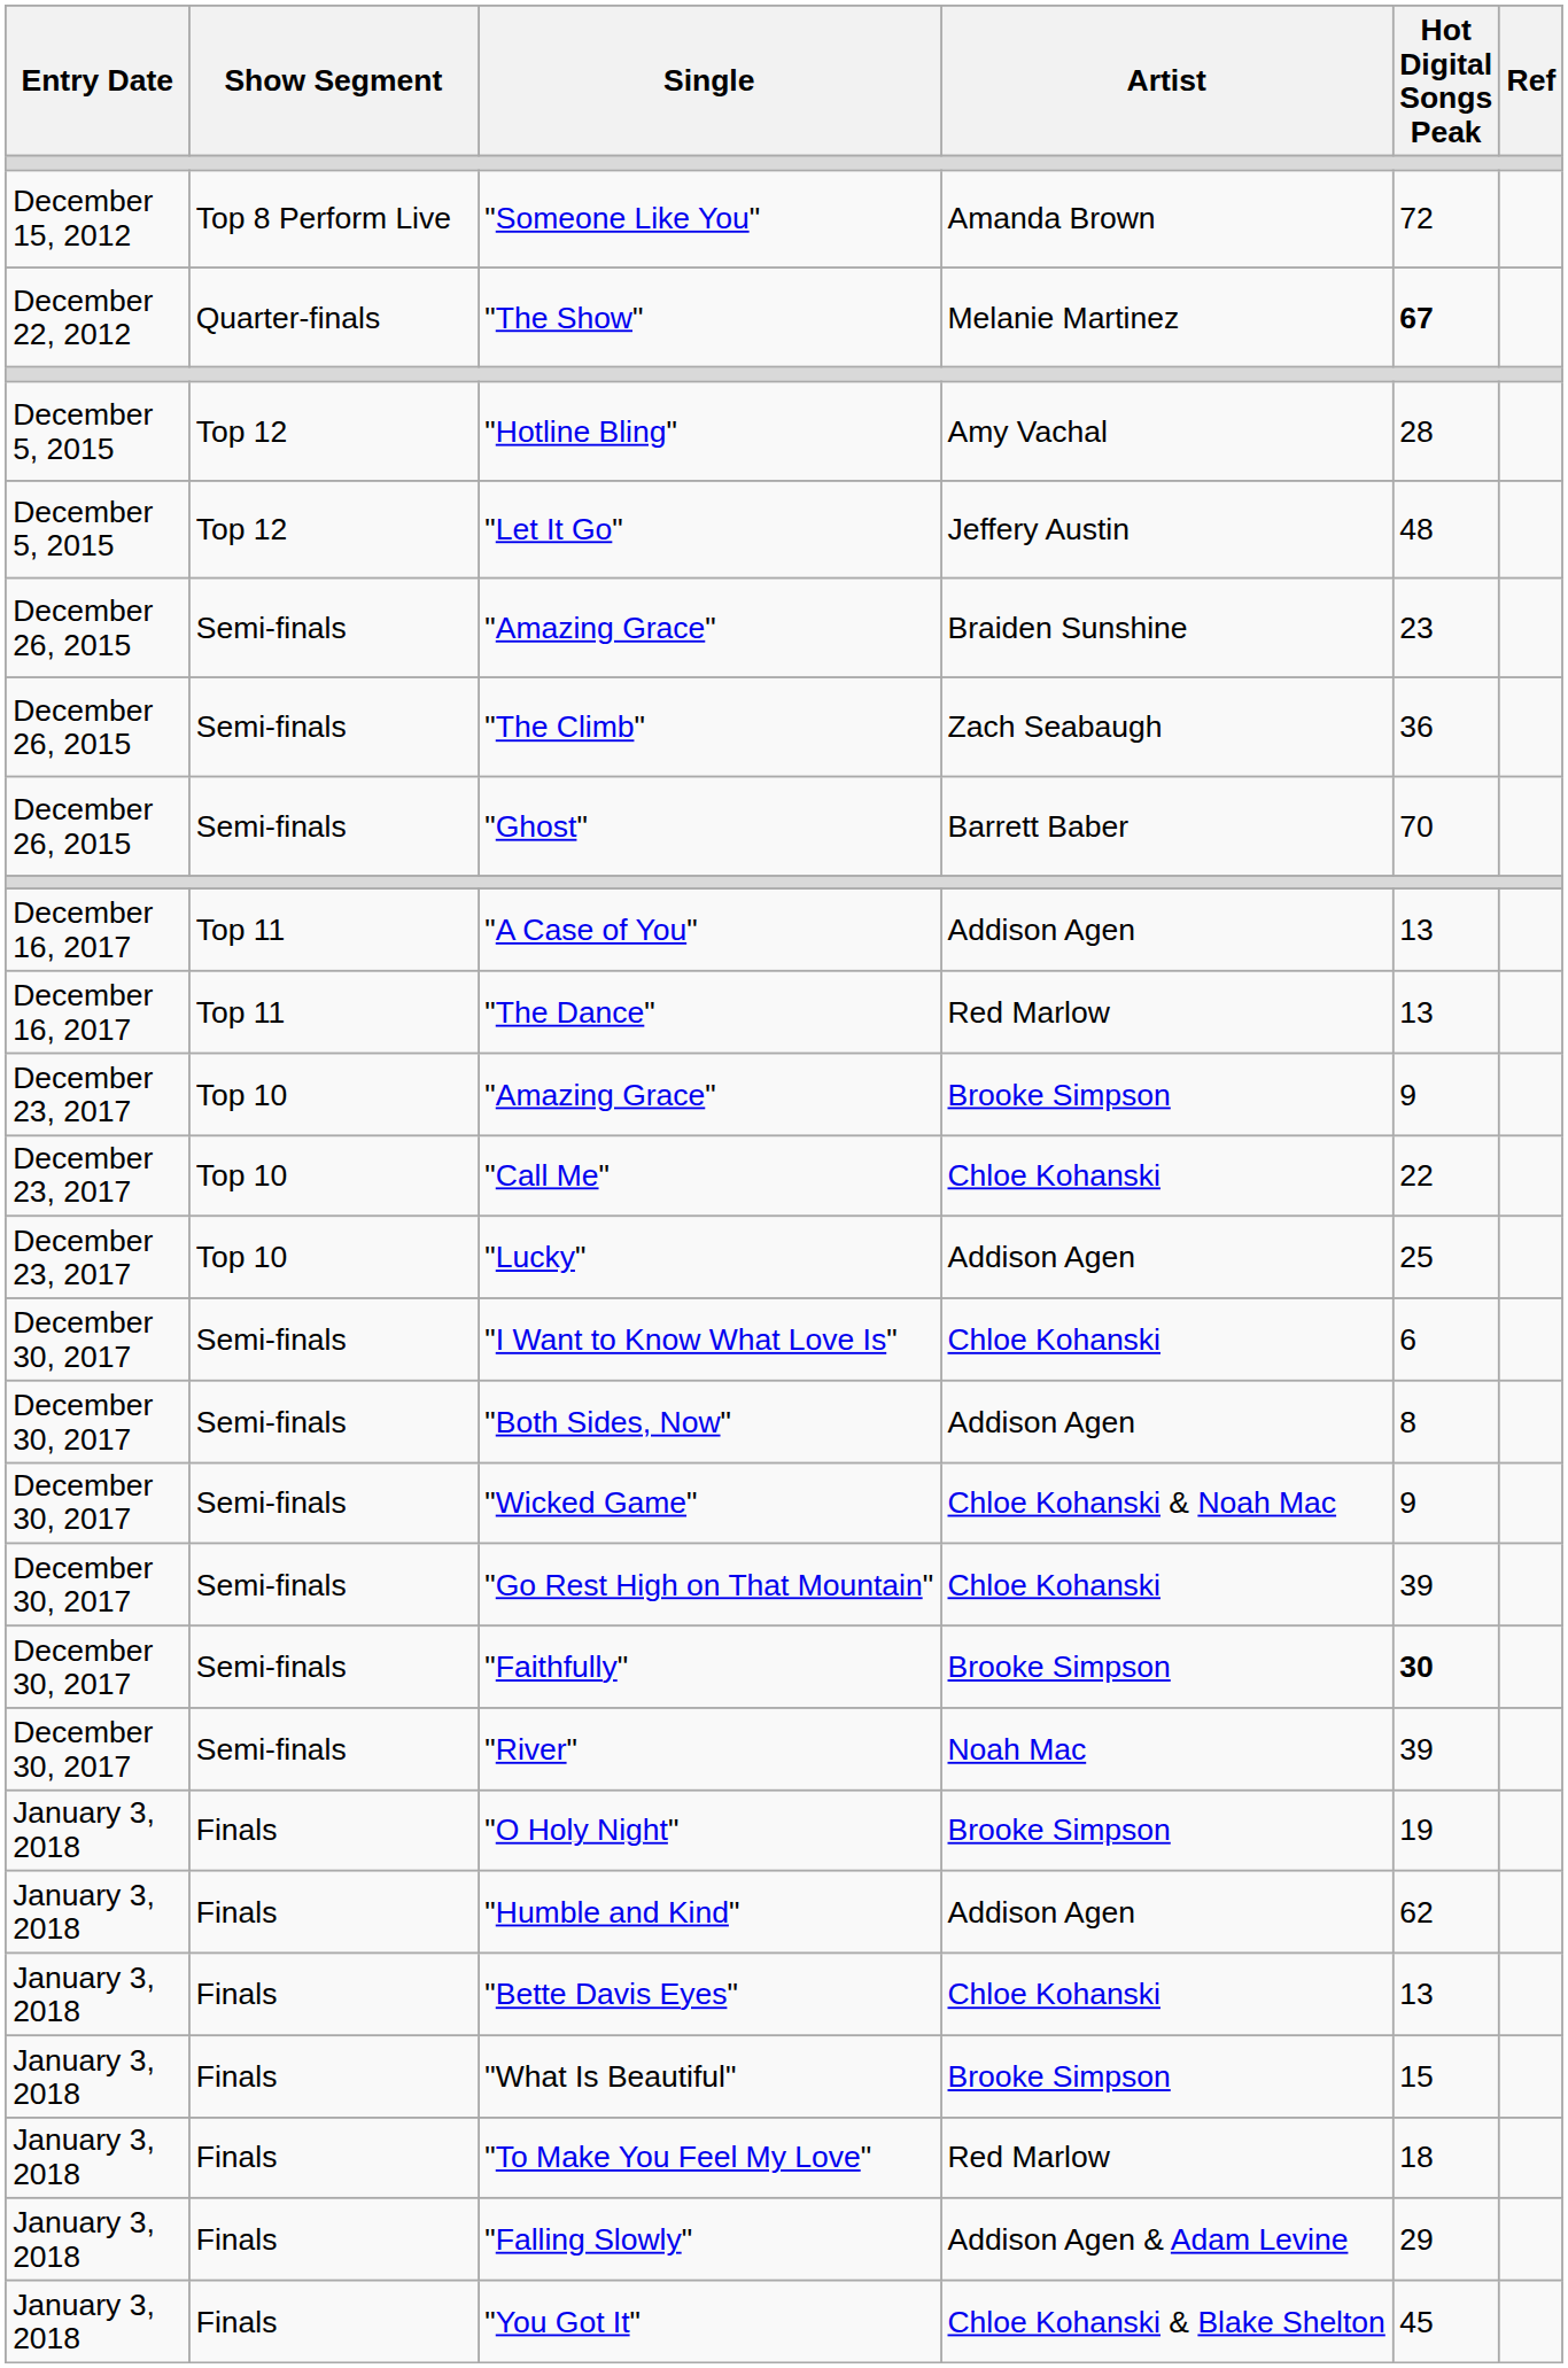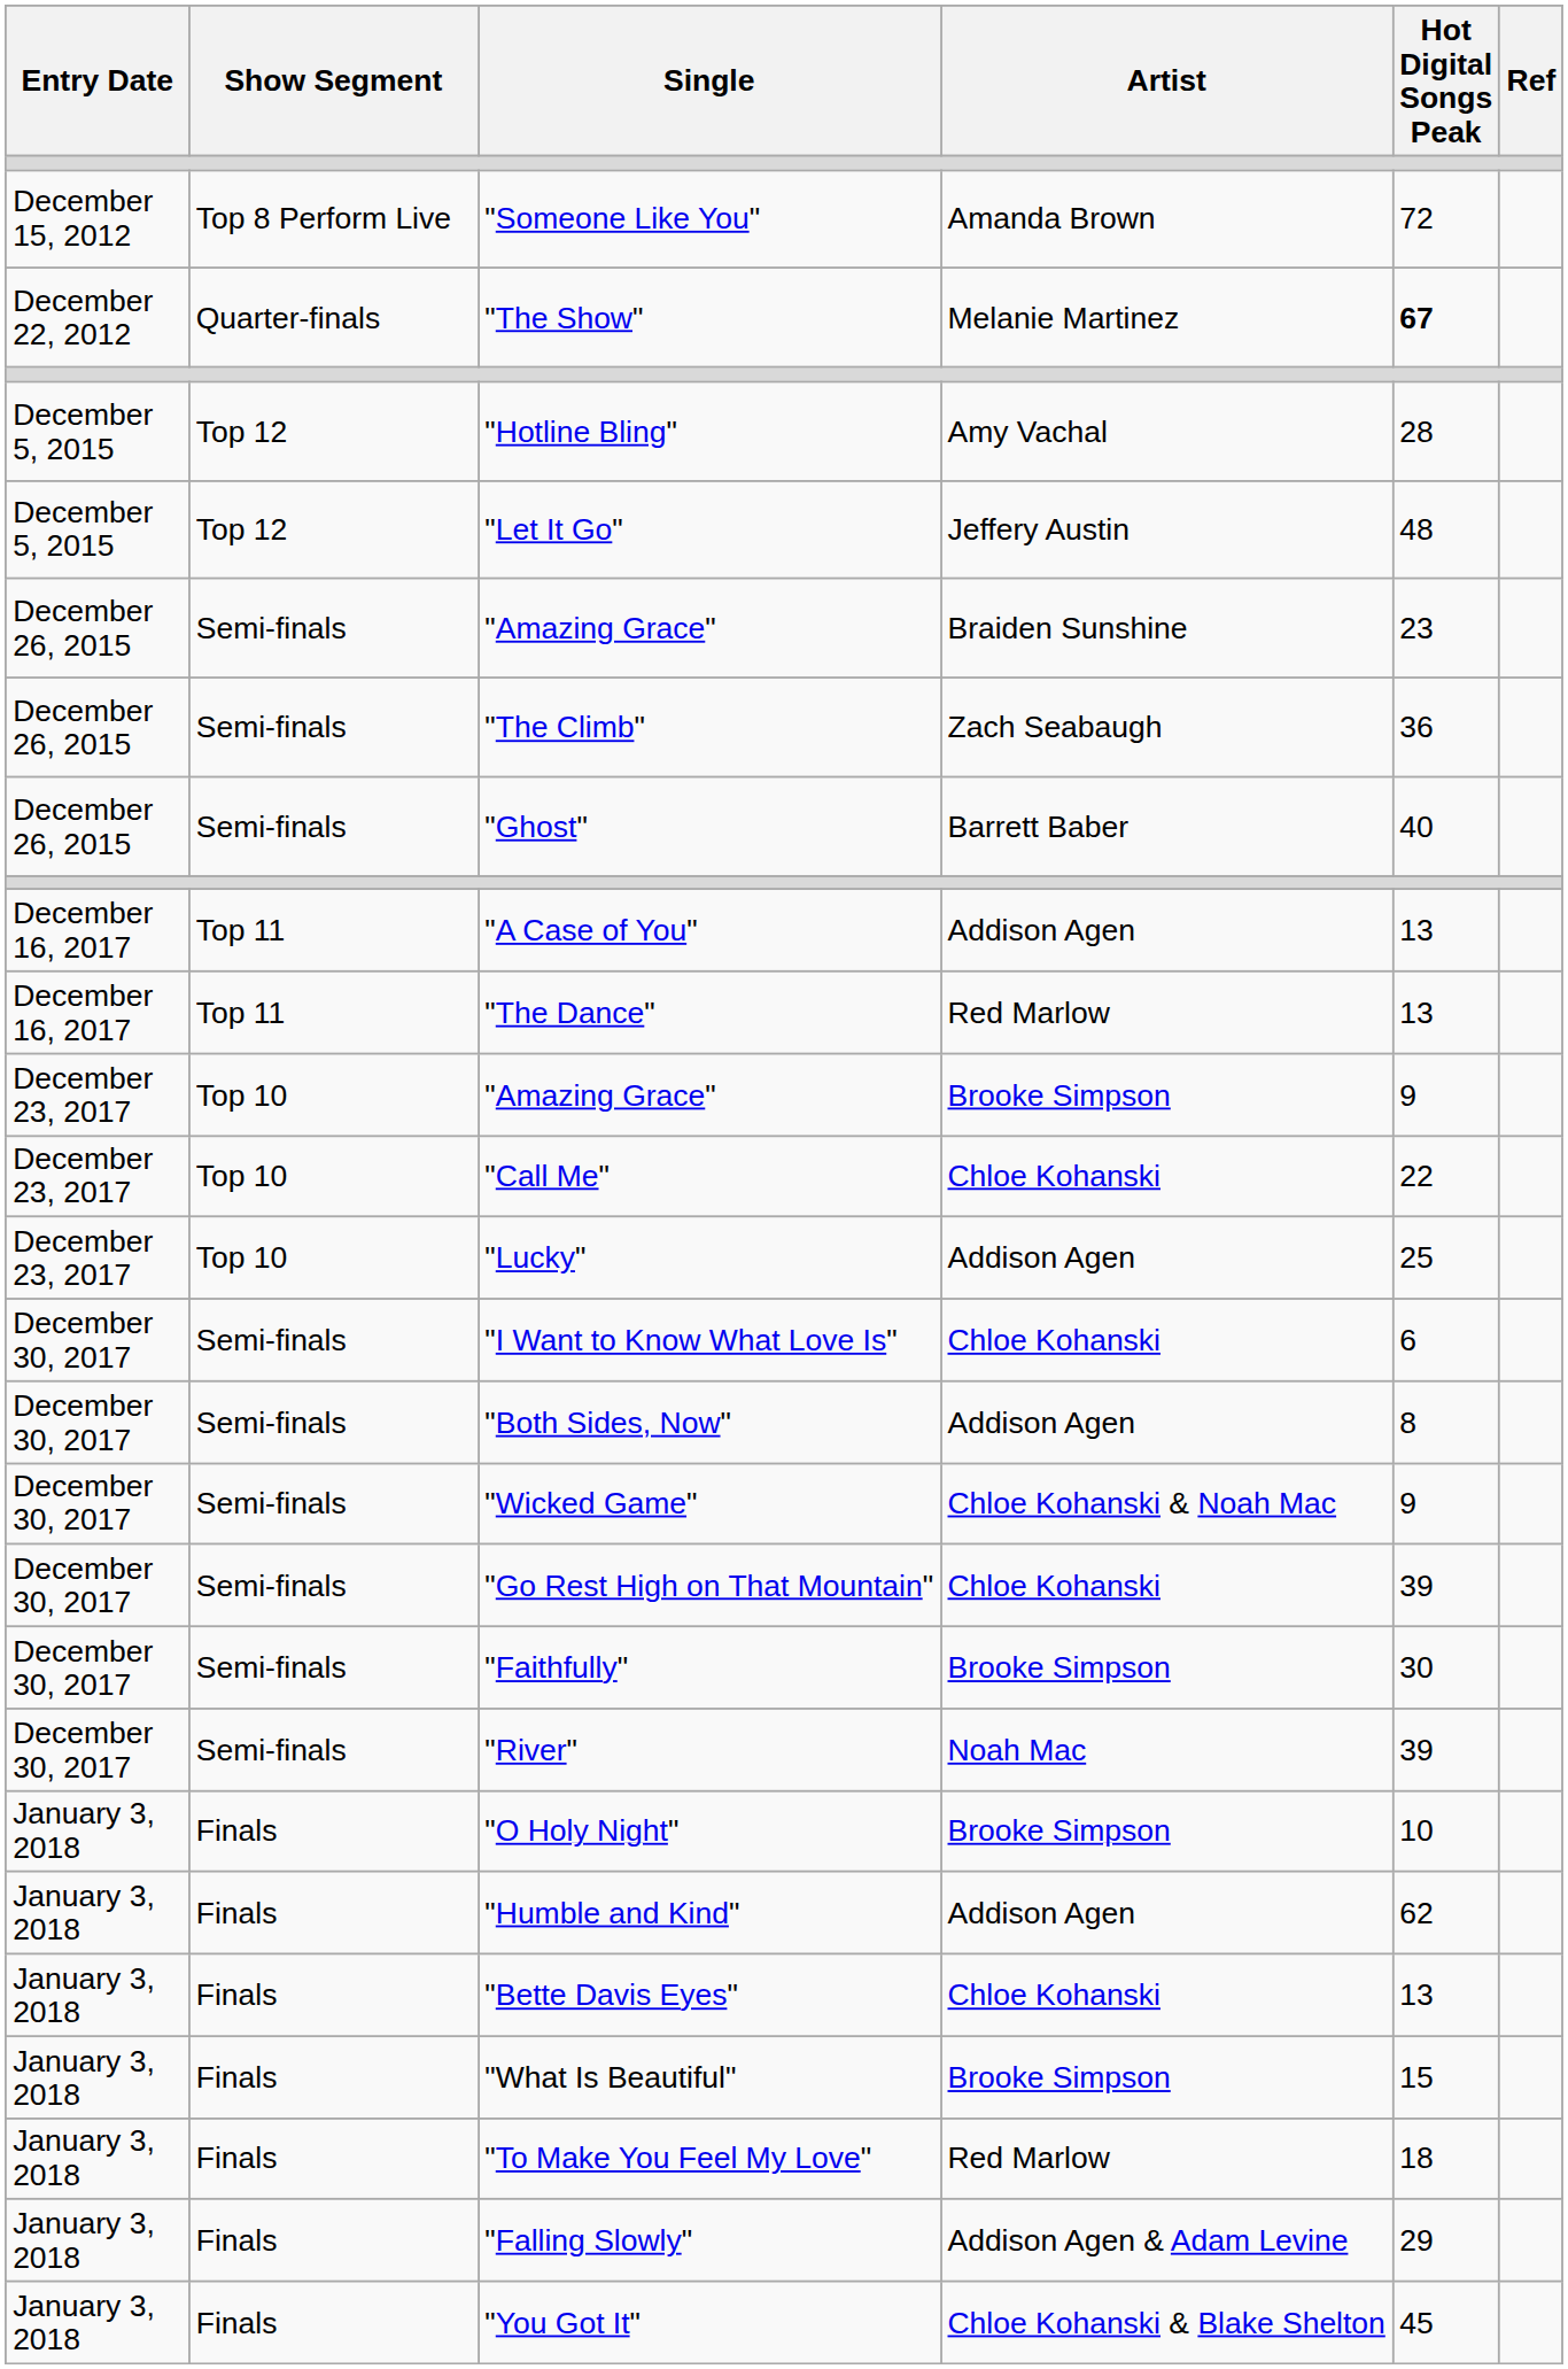"Ghost" | Hot Digital Songs Peak: 70 -> 40
"Faithfully" | Hot Digital Songs Peak: bold -> normal
"O Holy Night" | Hot Digital Songs Peak: 19 -> 10
